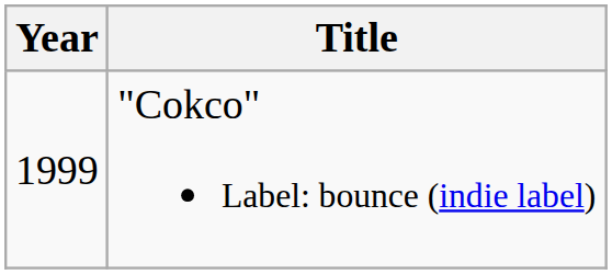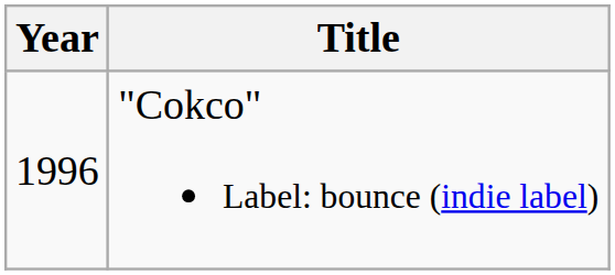"Cokco" Label: bounce (indie label) | Year: 1999 -> 1996
